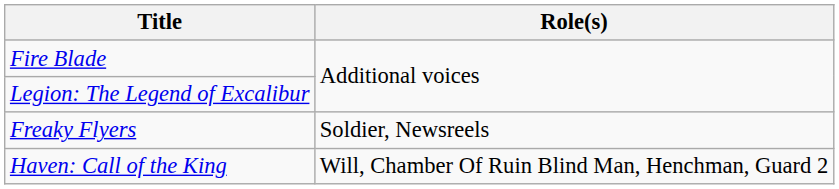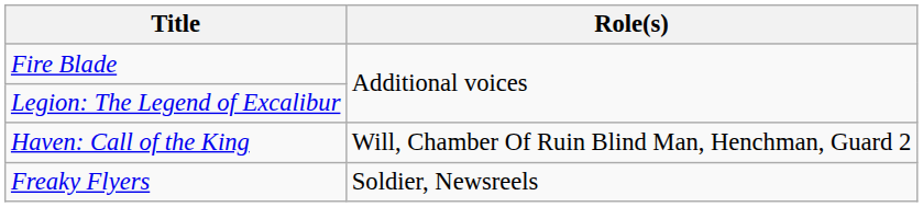rows swapped: Haven: Call of the King <-> Freaky Flyers
